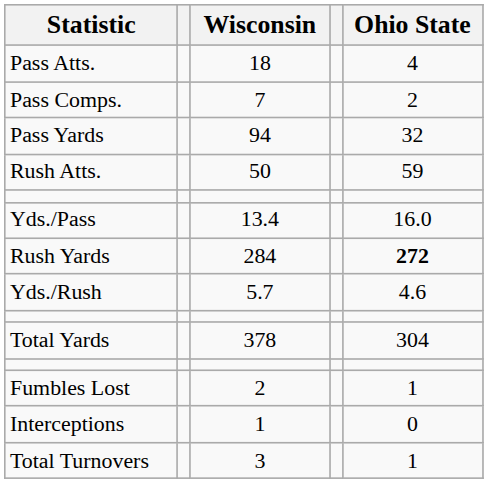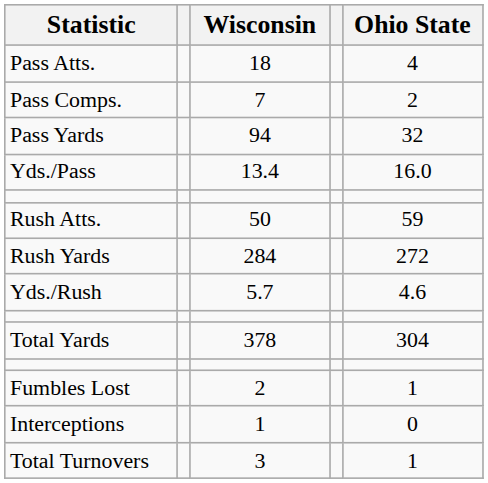rows swapped: Yds./Pass <-> Rush Atts.
Rush Yards | Ohio State: bold -> normal
